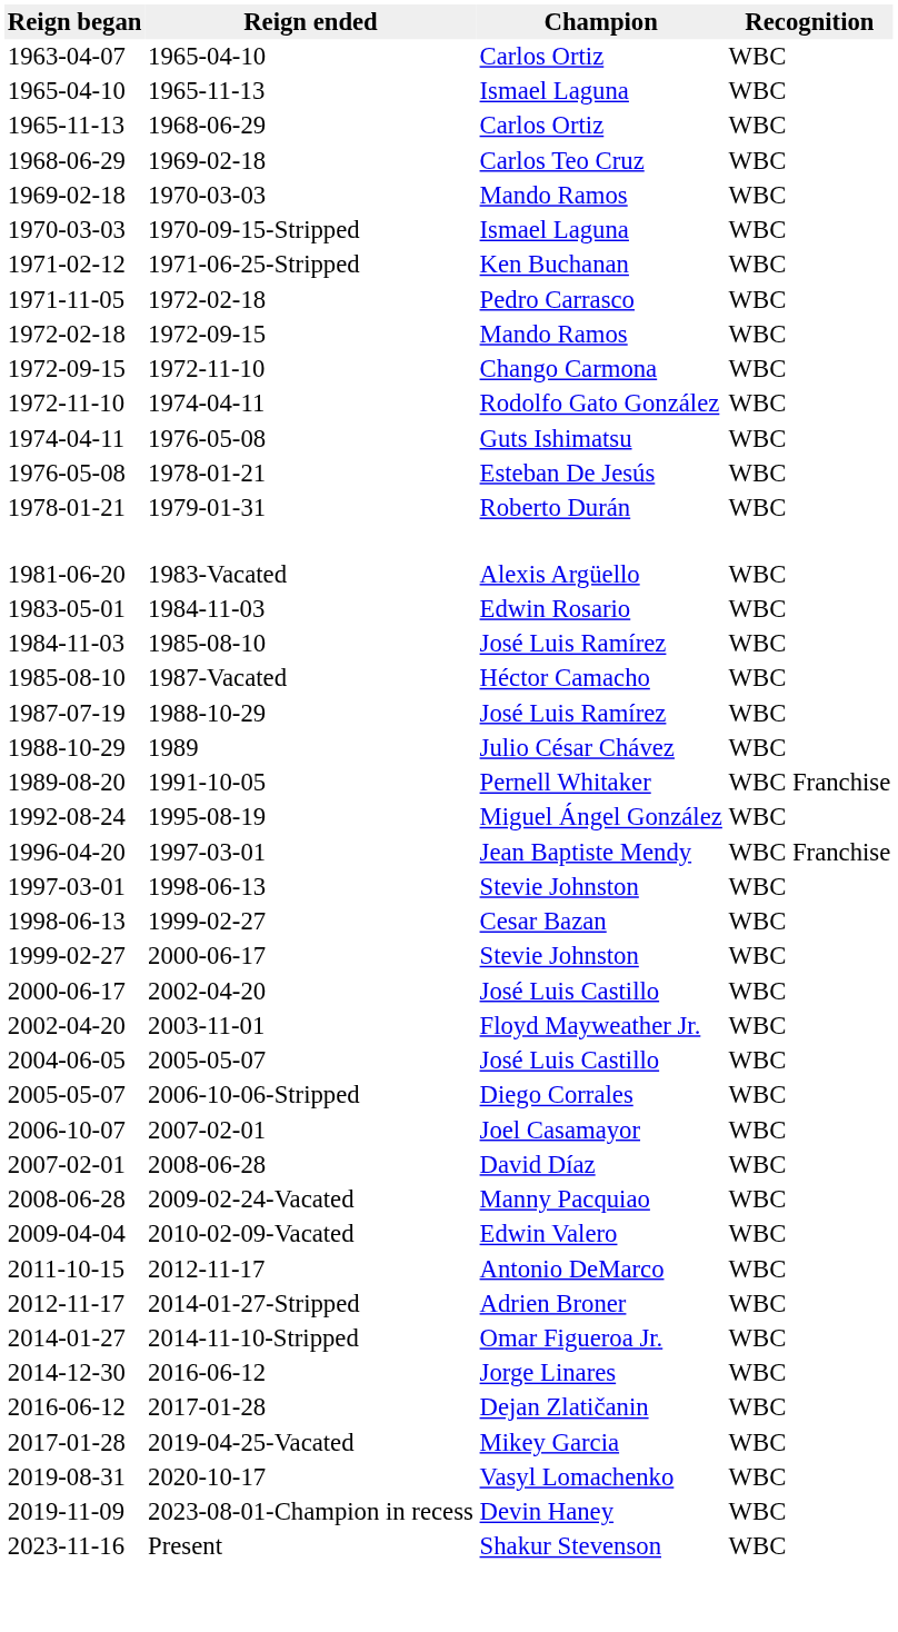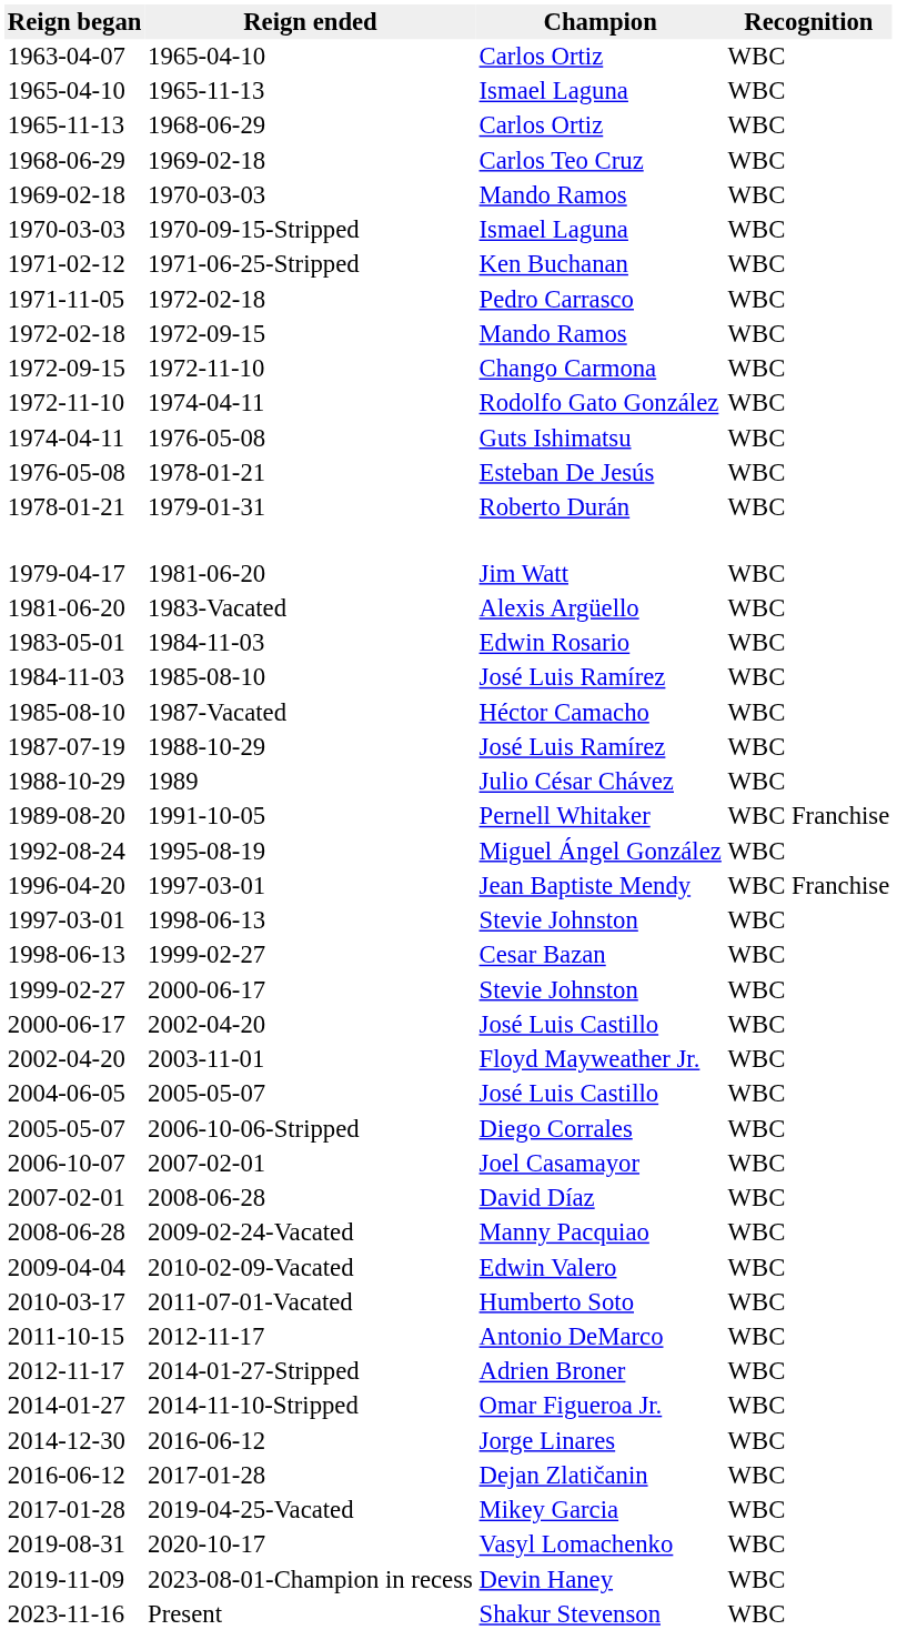+ row: 1979-04-17 | 1981-06-20 | Jim Watt | WBC
+ row: 2010-03-17 | 2011-07-01-Vacated | Humberto Soto | WBC
